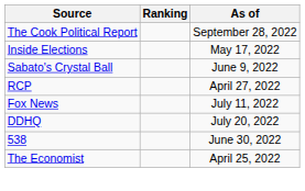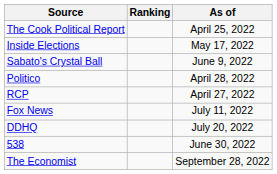The Cook Political Report | As of: September 28, 2022 -> April 25, 2022
+ row: Politico | April 28, 2022
The Economist | As of: April 25, 2022 -> September 28, 2022
